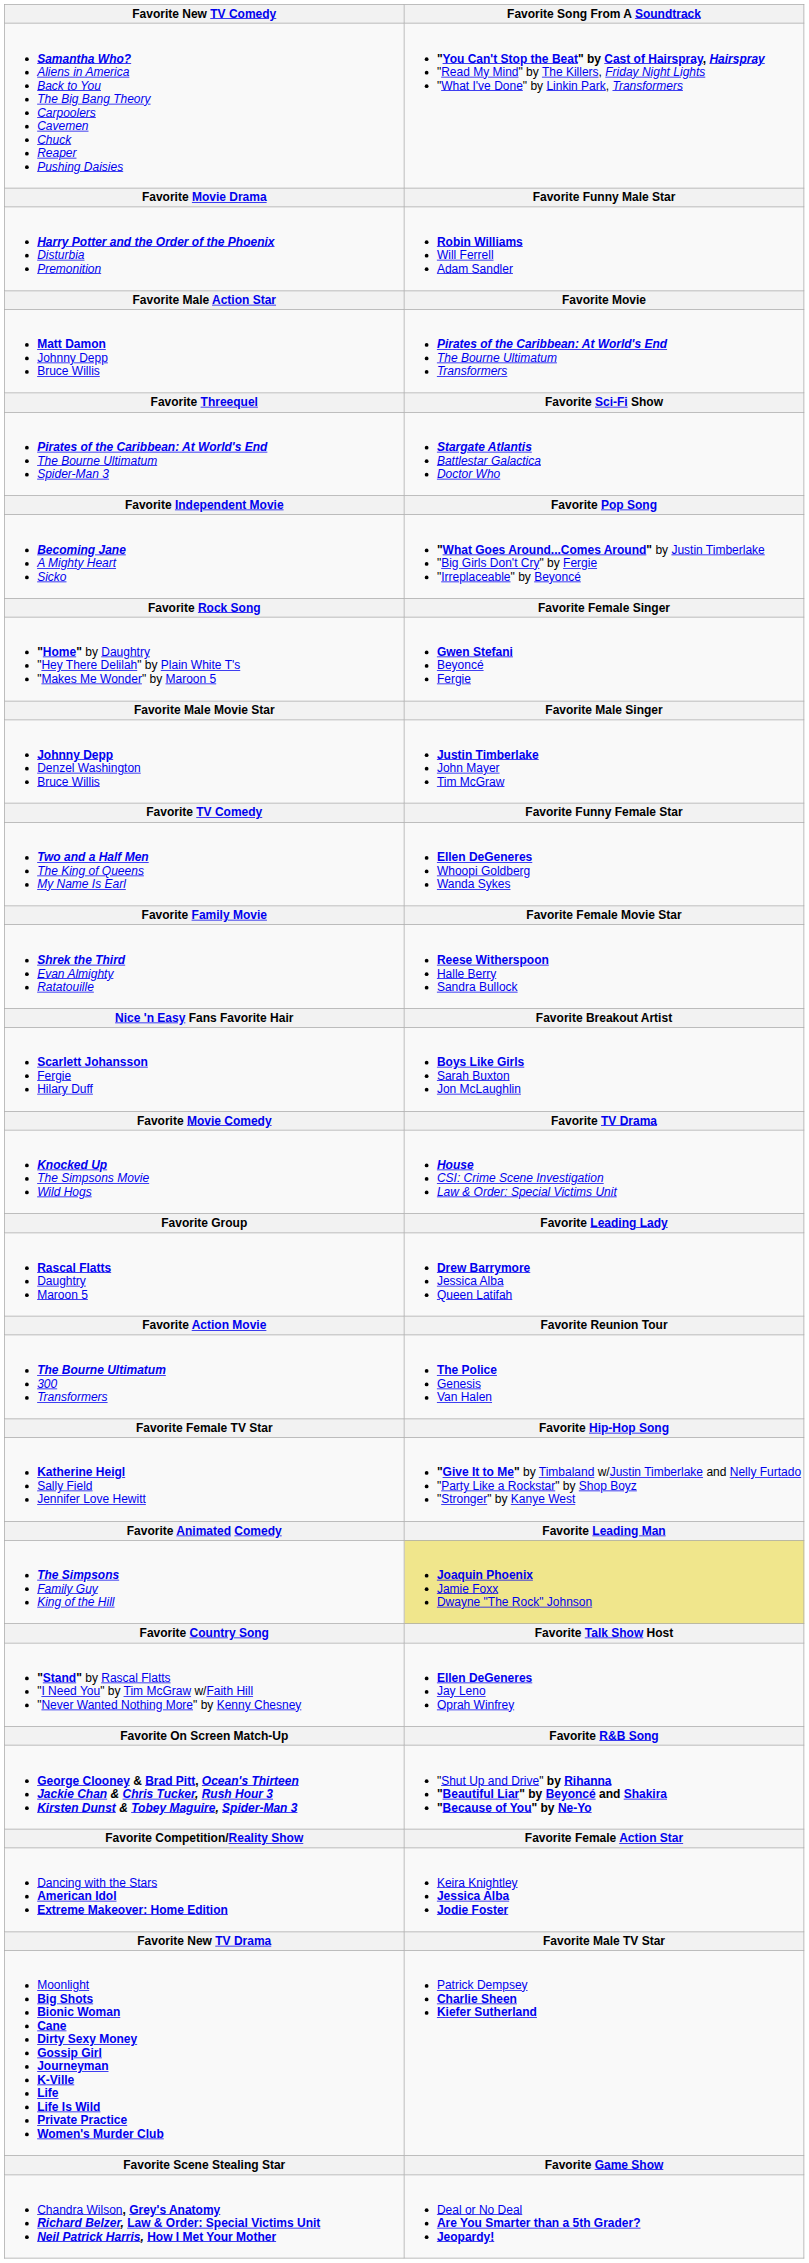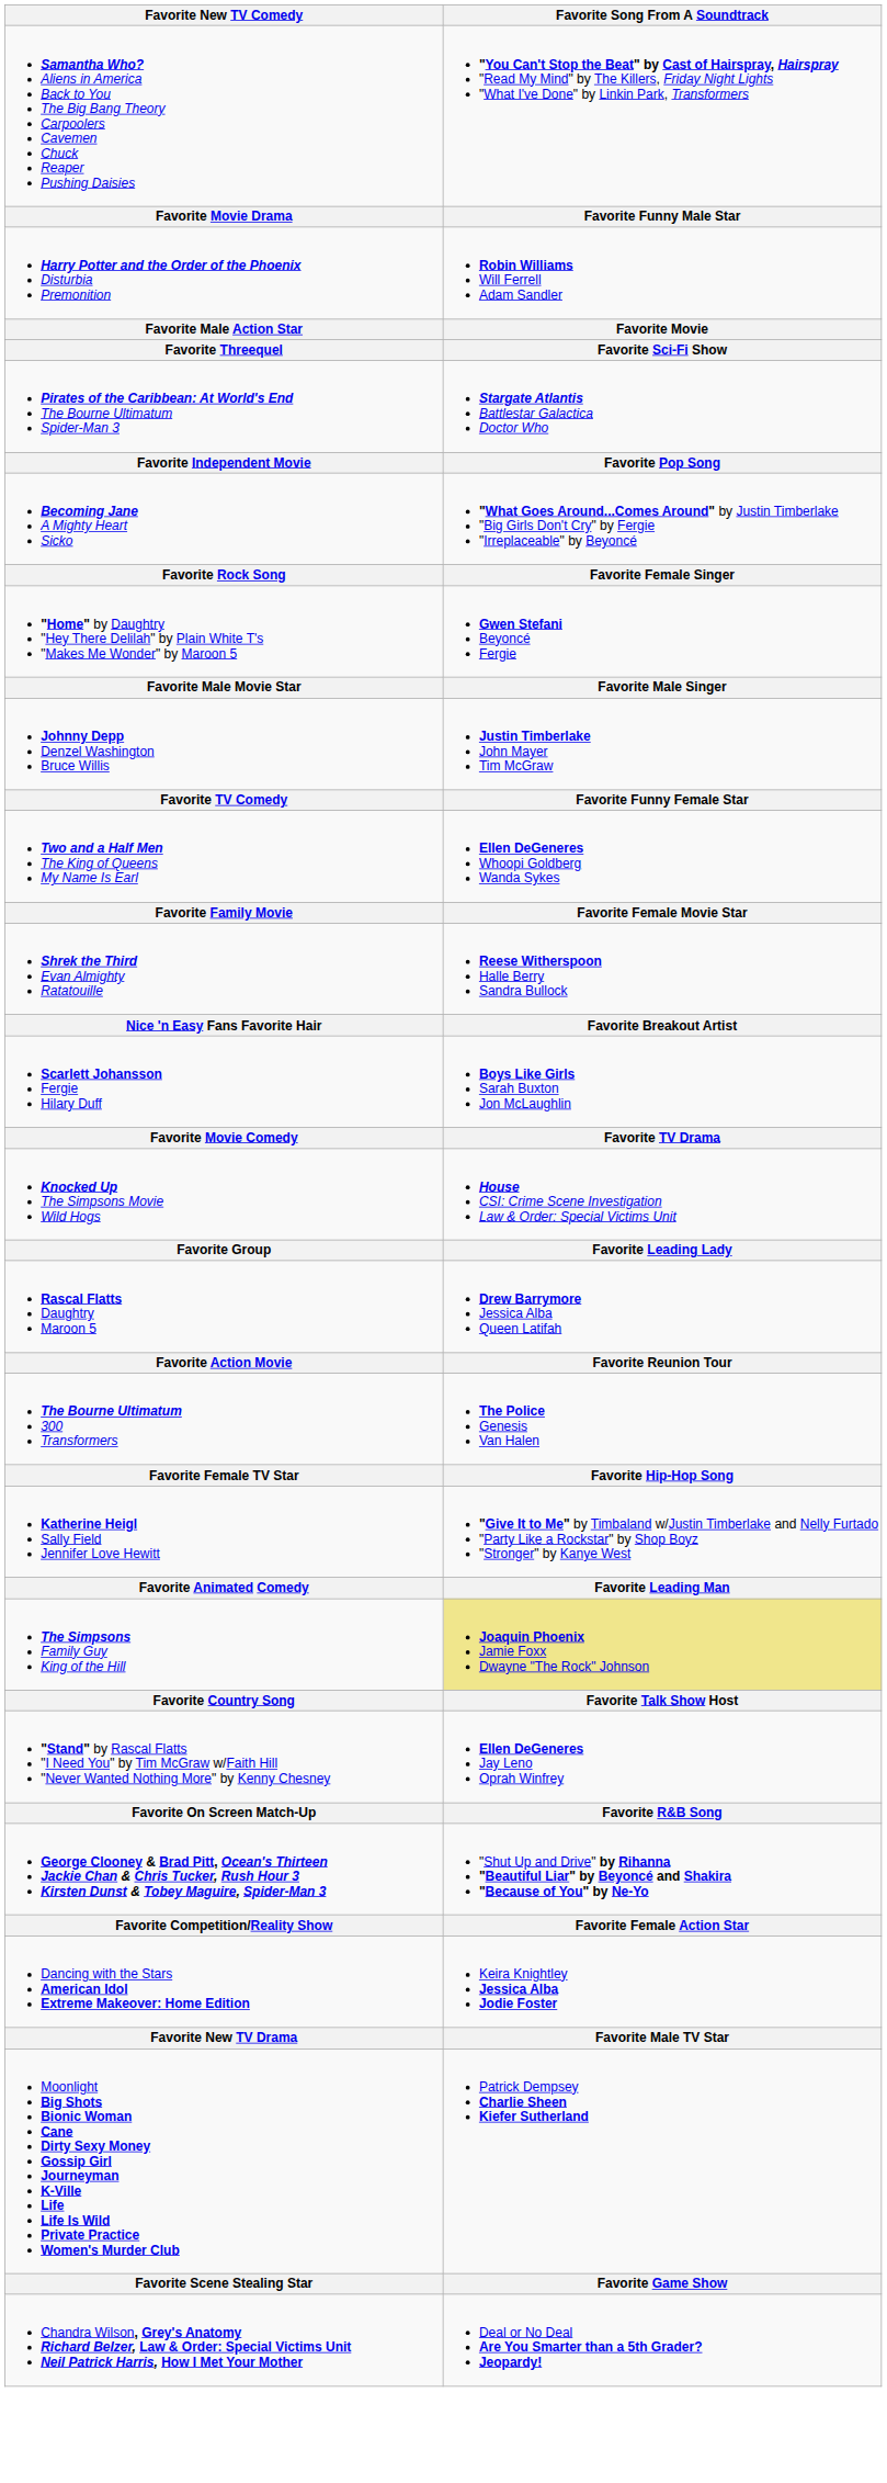- row: Matt Damon Johnny Depp Bruce Willis | Pirates of the Caribbean: At World's End The Bourne Ultimatum Transformers
